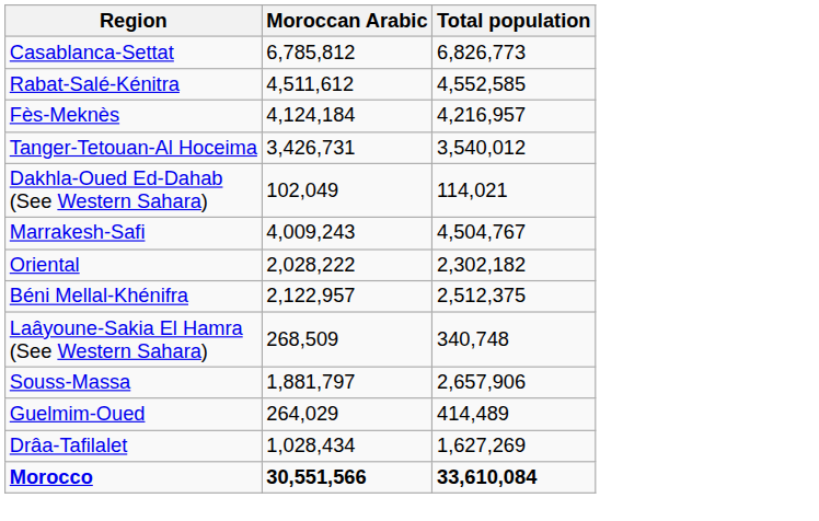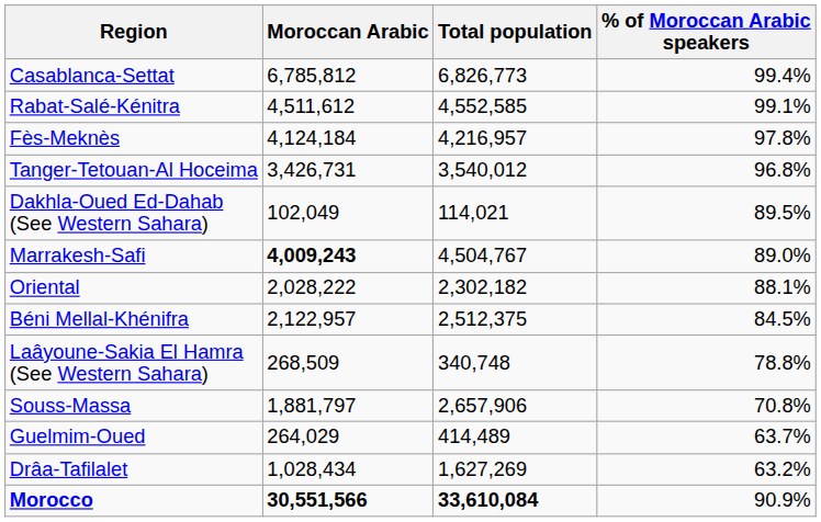+ column: % of Moroccan Arabic speakers | 99.4% | 99.1% | 97.8% | 96.8% | 89.5% | 89.0% | 88.1% | 84.5% | 78.8% | 70.8% | 63.7% | 63.2% | 90.9%
Marrakesh-Safi | Moroccan Arabic: normal -> bold
